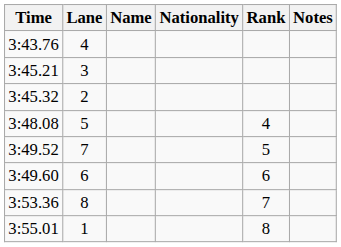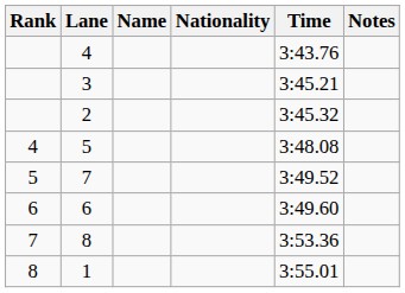columns swapped: Rank <-> Time
